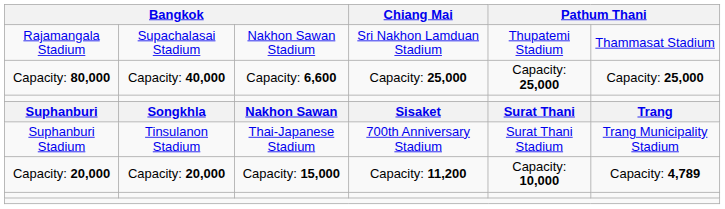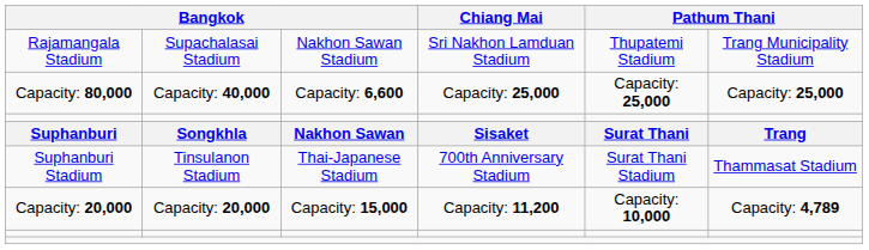Rajamangala Stadium | column 6: Thammasat Stadium -> Trang Municipality Stadium
Suphanburi Stadium | column 6: Trang Municipality Stadium -> Thammasat Stadium
